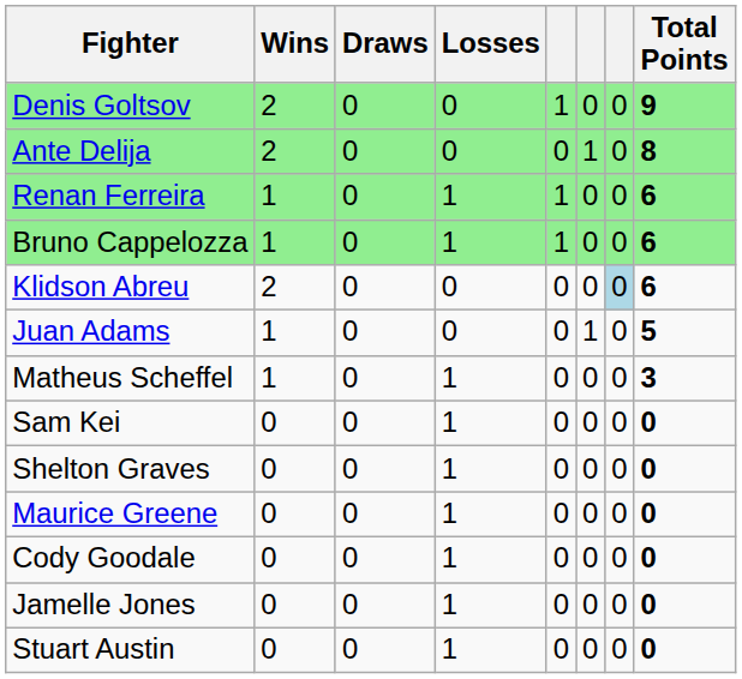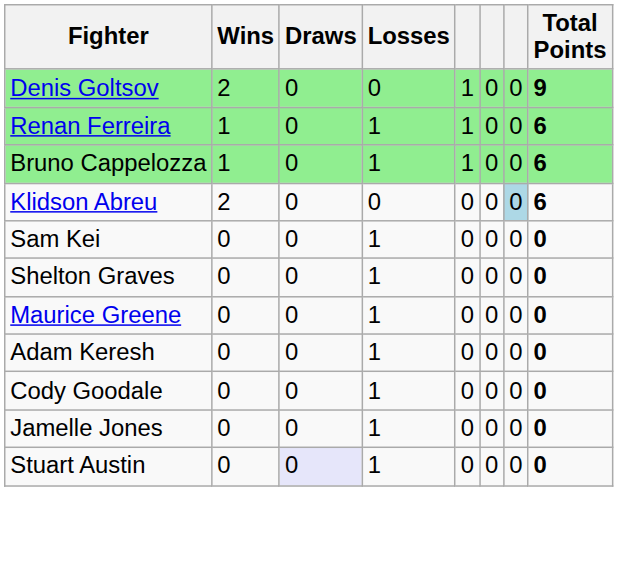- row: Ante Delija | 2 | 0 | 0 | 0 | 1 | 0 | 8
- row: Juan Adams | 1 | 0 | 0 | 0 | 1 | 0 | 5
- row: Matheus Scheffel | 1 | 0 | 1 | 0 | 0 | 0 | 3
+ row: Adam Keresh | 0 | 0 | 1 | 0 | 0 | 0 | 0
Stuart Austin | Draws: no background -> lavender background
